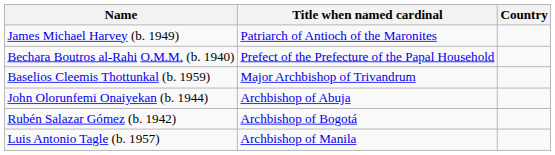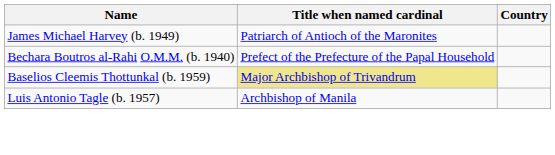Baselios Cleemis Thottunkal (b. 1959) | Title when named cardinal: no background -> khaki background
- row: John Olorunfemi Onaiyekan (b. 1944) | Archbishop of Abuja
- row: Rubén Salazar Gómez (b. 1942) | Archbishop of Bogotá
